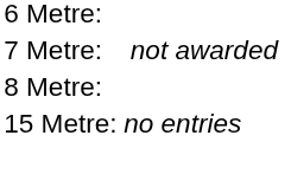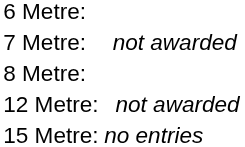+ row: 12 Metre: | not awarded
